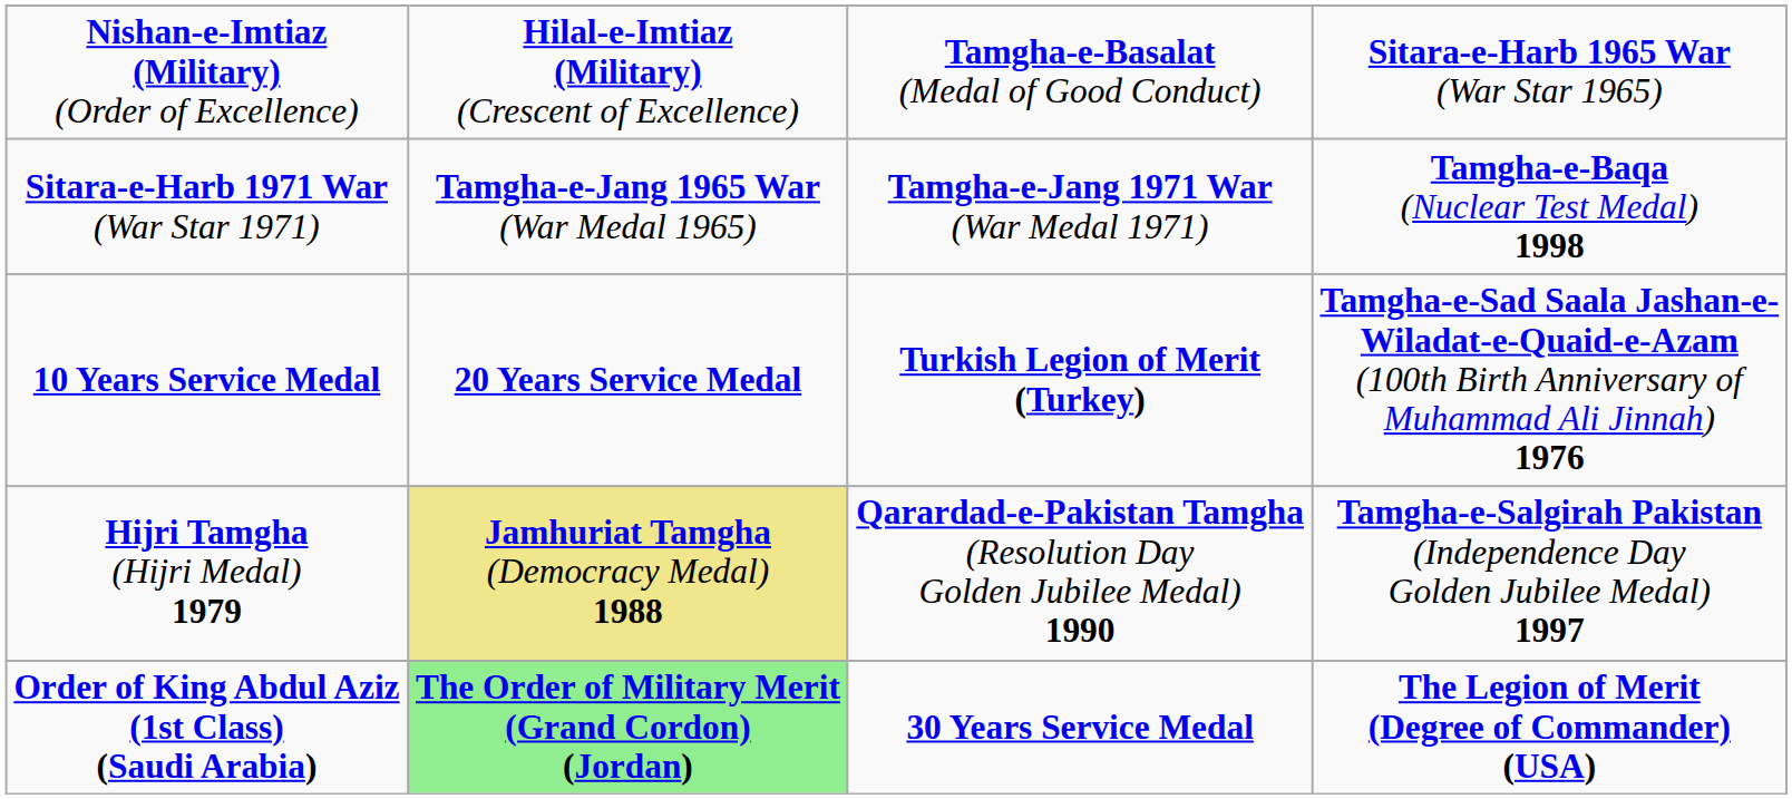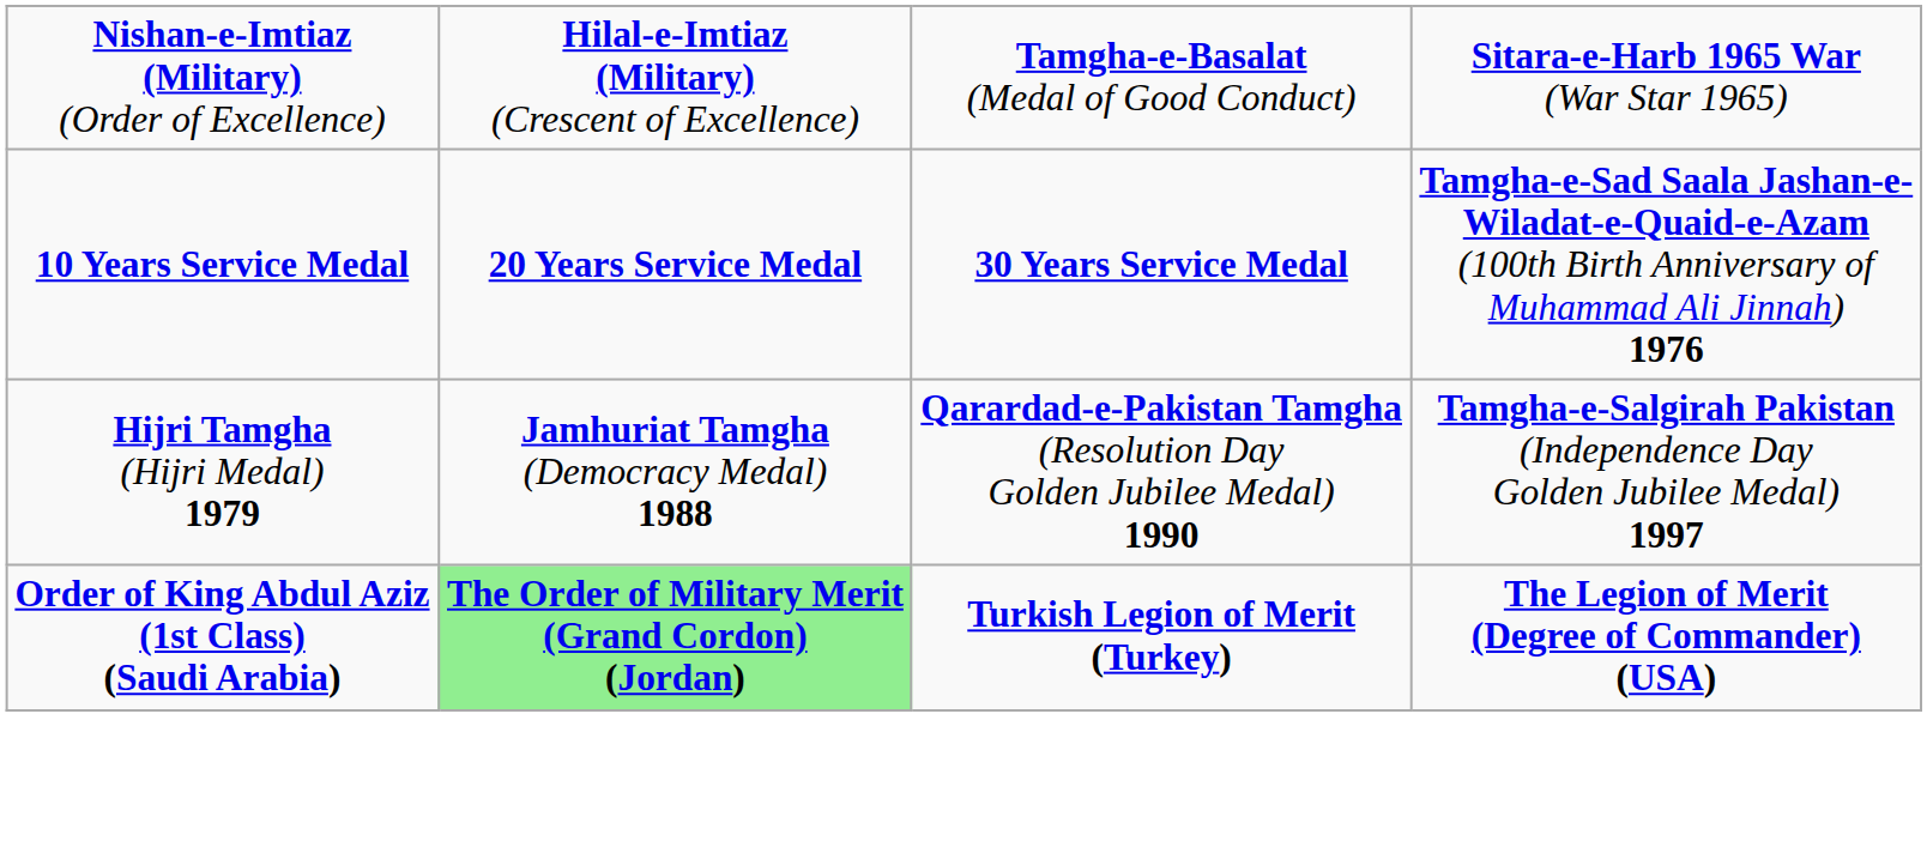- row: Sitara-e-Harb 1971 War (War Star 1971) | Tamgha-e-Jang 1965 War (War Medal 1965) | Tamgha-e-Jang 1971 War (War Medal 1971) | Tamgha-e-Baqa (Nuclear Test Medal) 1998
10 Years Service Medal | column 3: Turkish Legion of Merit (Turkey) -> 30 Years Service Medal
Hijri Tamgha (Hijri Medal) 1979 | column 2: khaki background -> no background
Order of King Abdul Aziz (1st Class) (Saudi Arabia) | column 3: 30 Years Service Medal -> Turkish Legion of Merit (Turkey)
